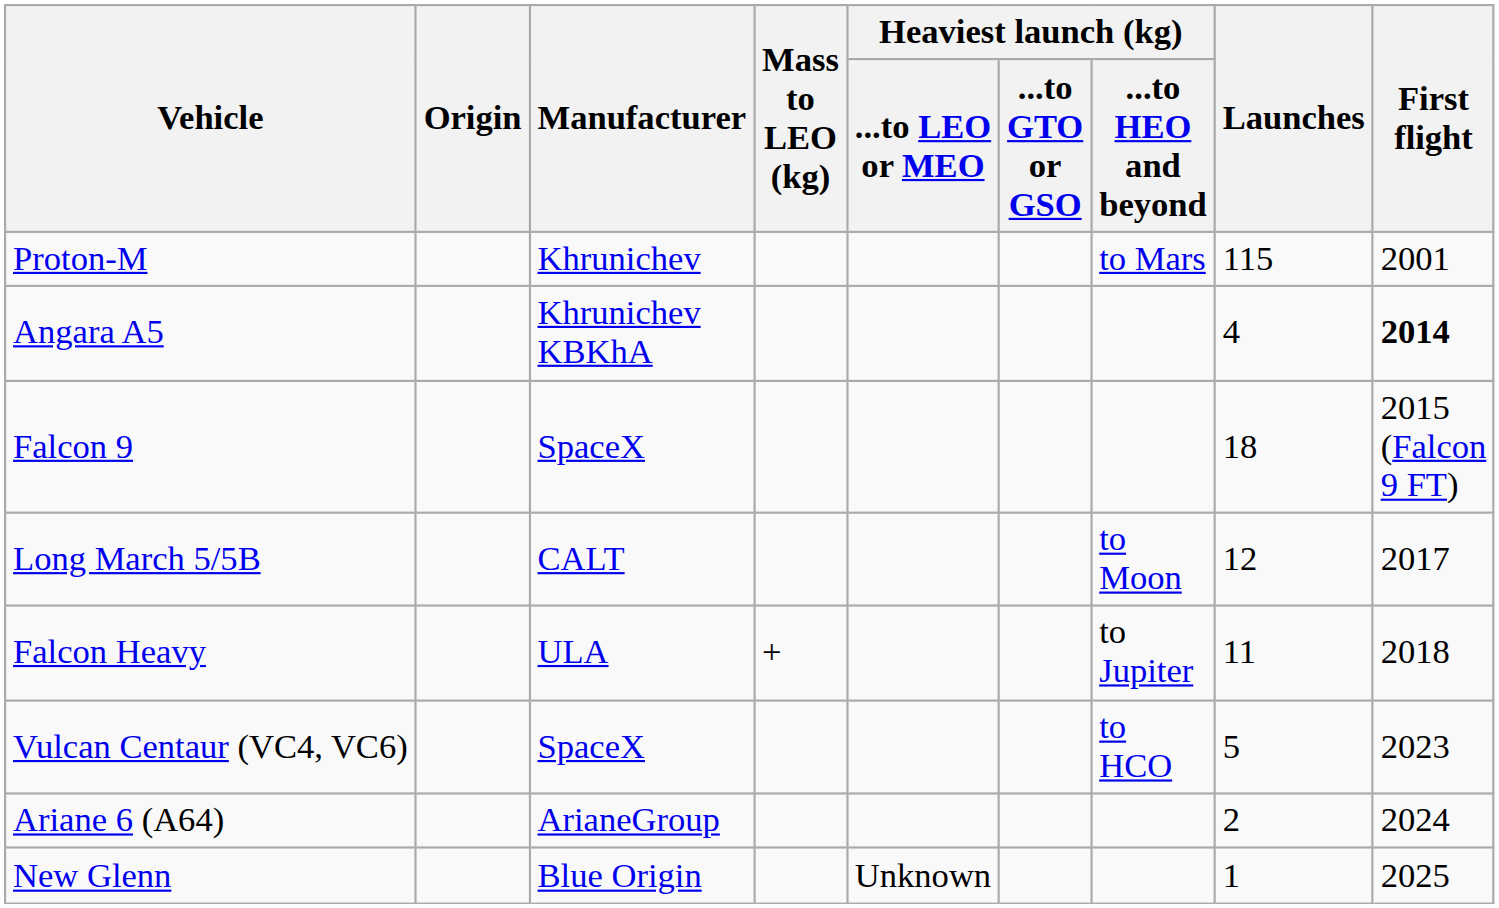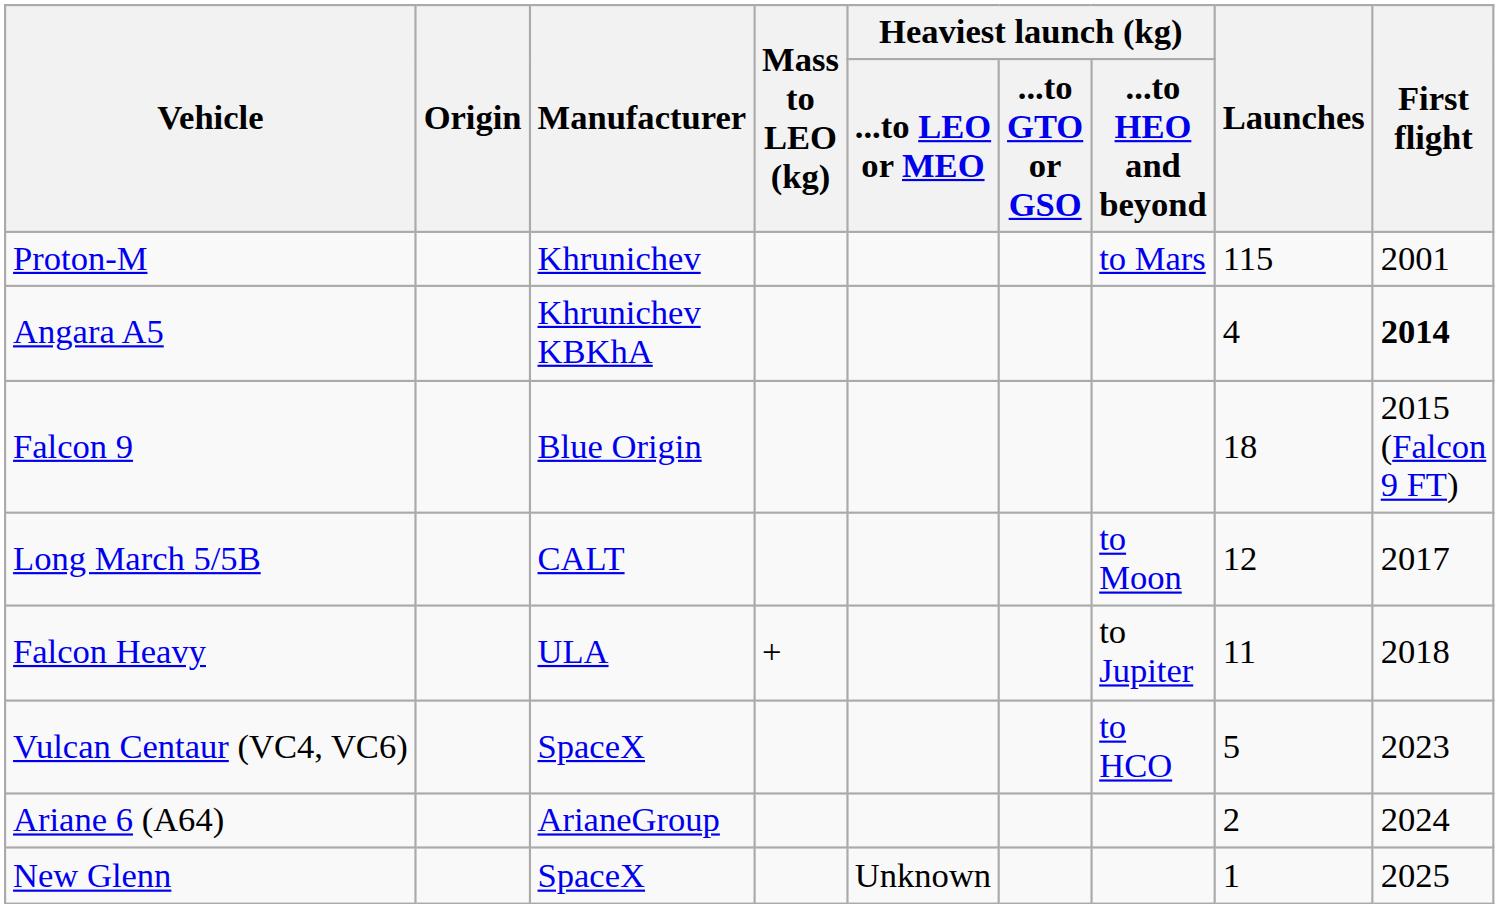Falcon 9 | Manufacturer: SpaceX -> Blue Origin
New Glenn | Manufacturer: Blue Origin -> SpaceX
